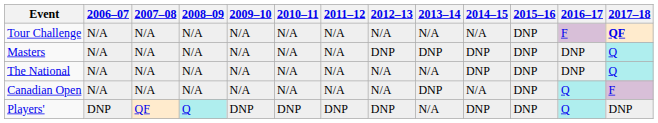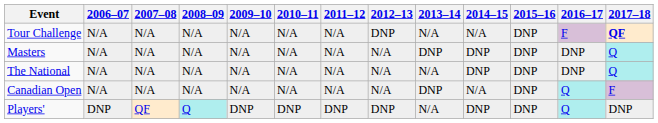Tour Challenge | 2012–13: N/A -> DNP
Masters | 2012–13: DNP -> N/A
